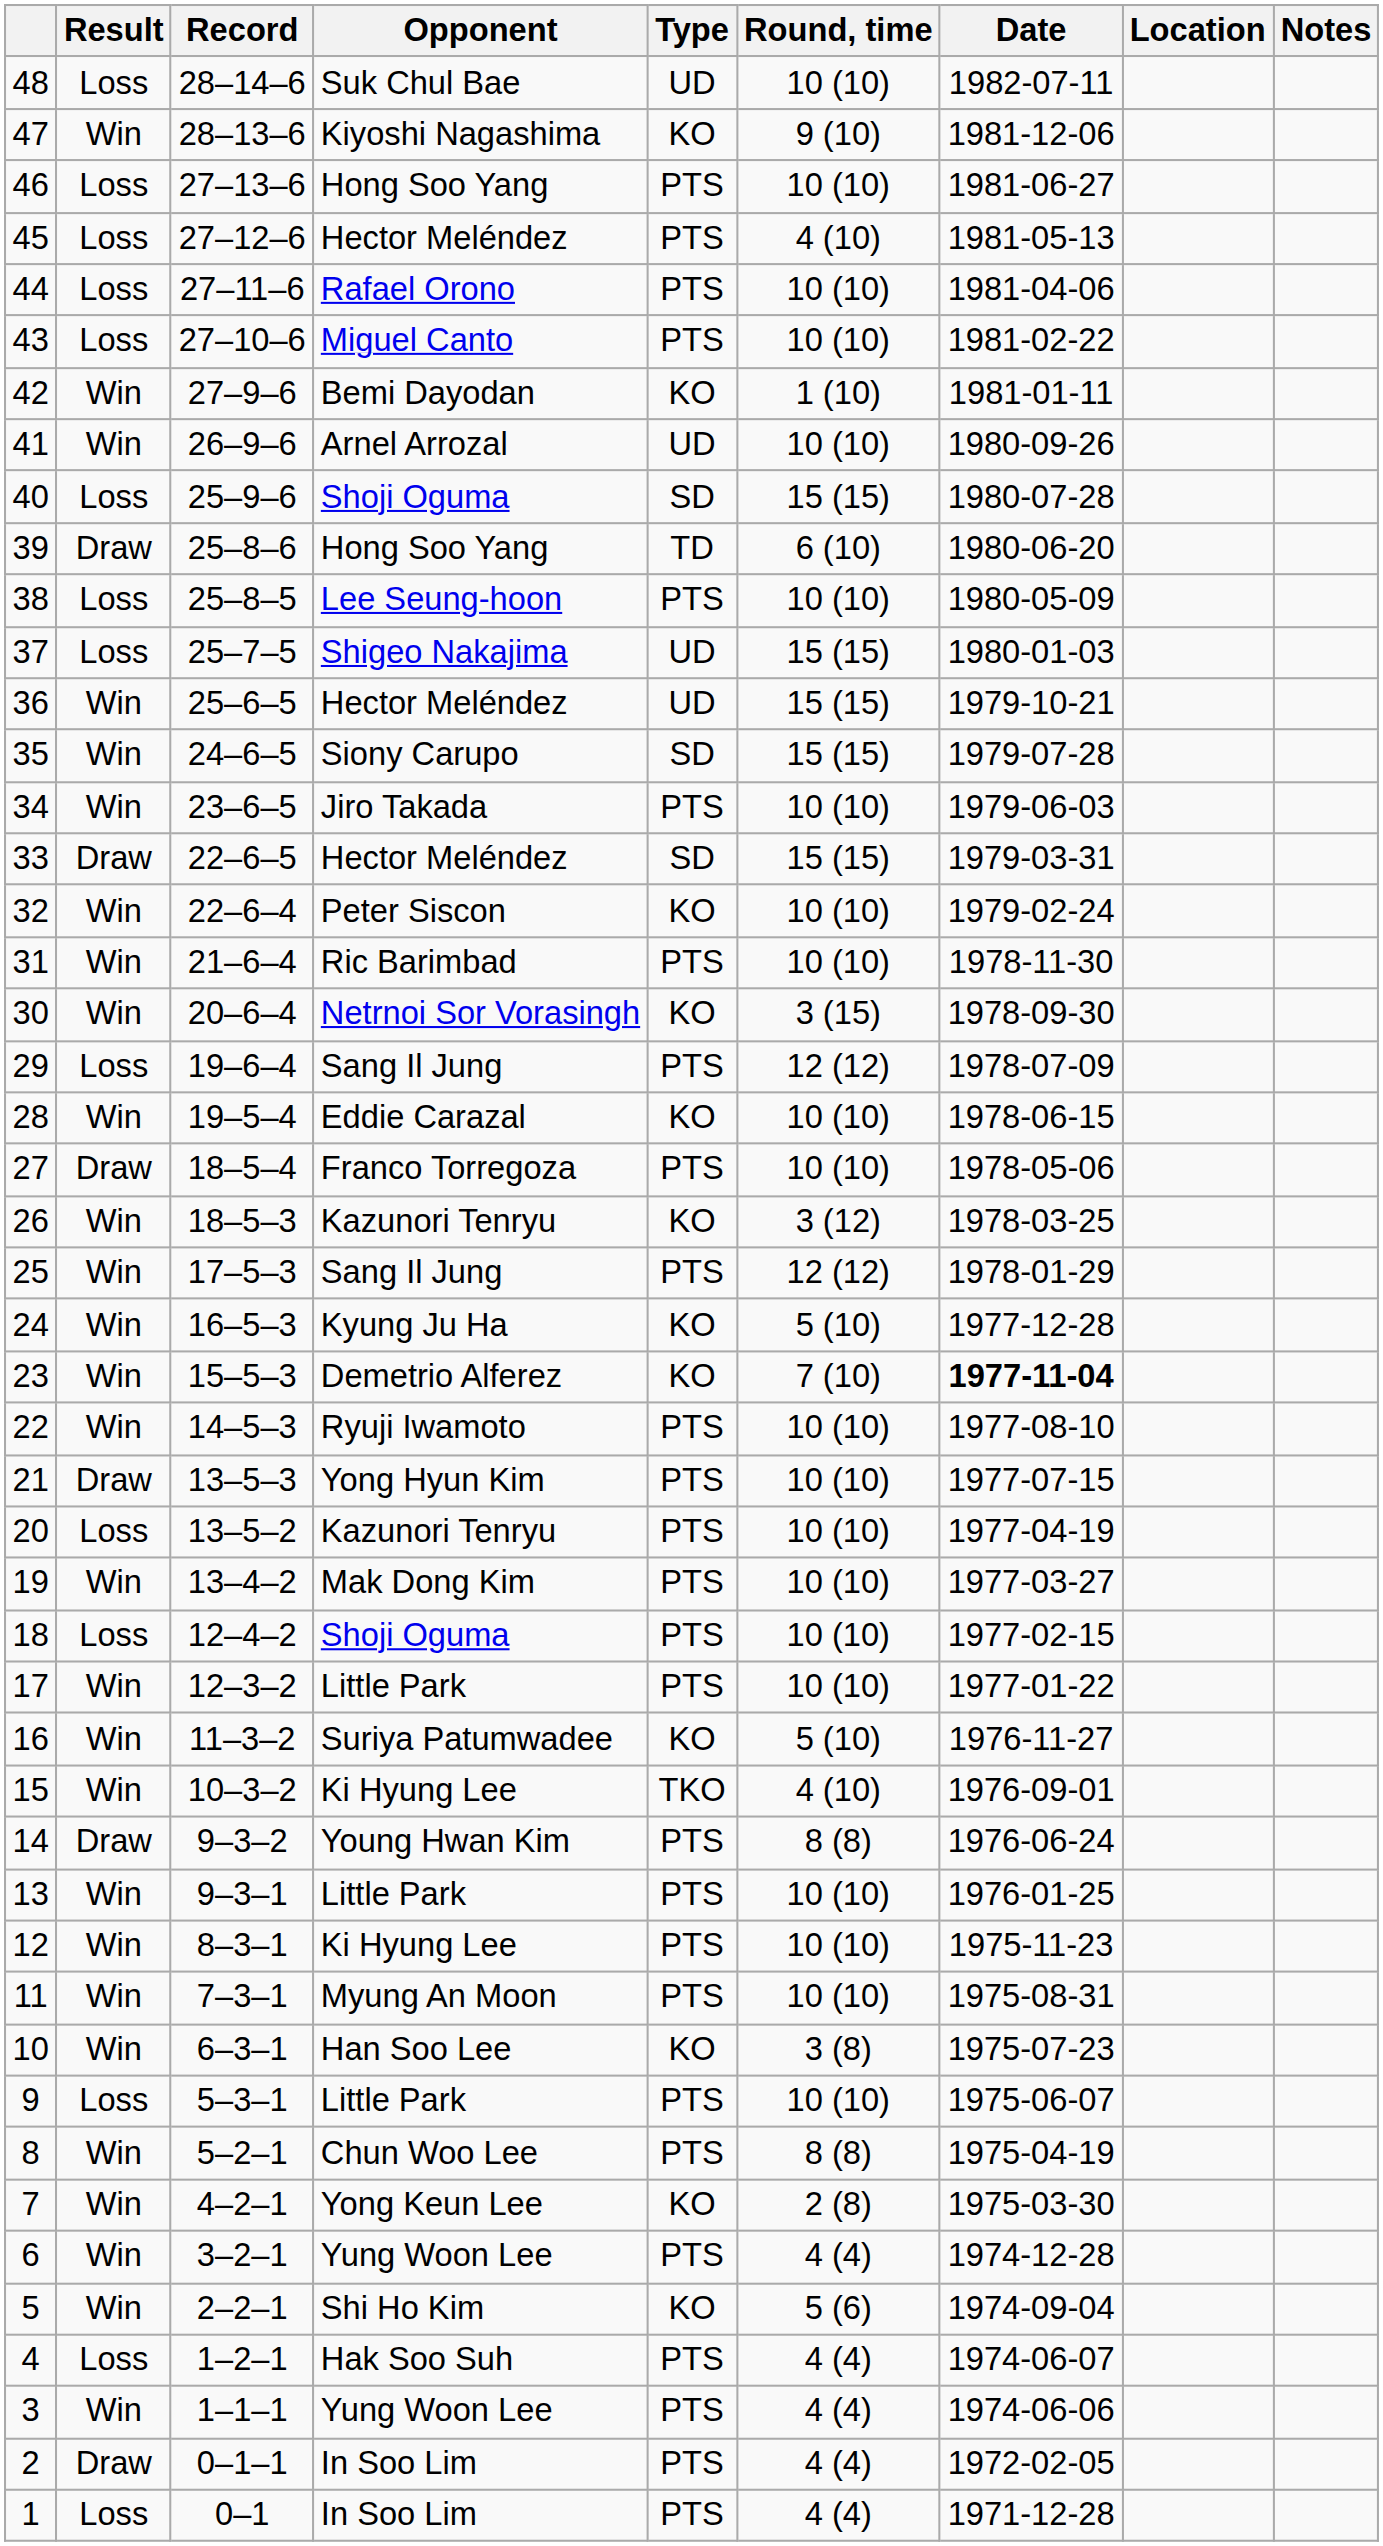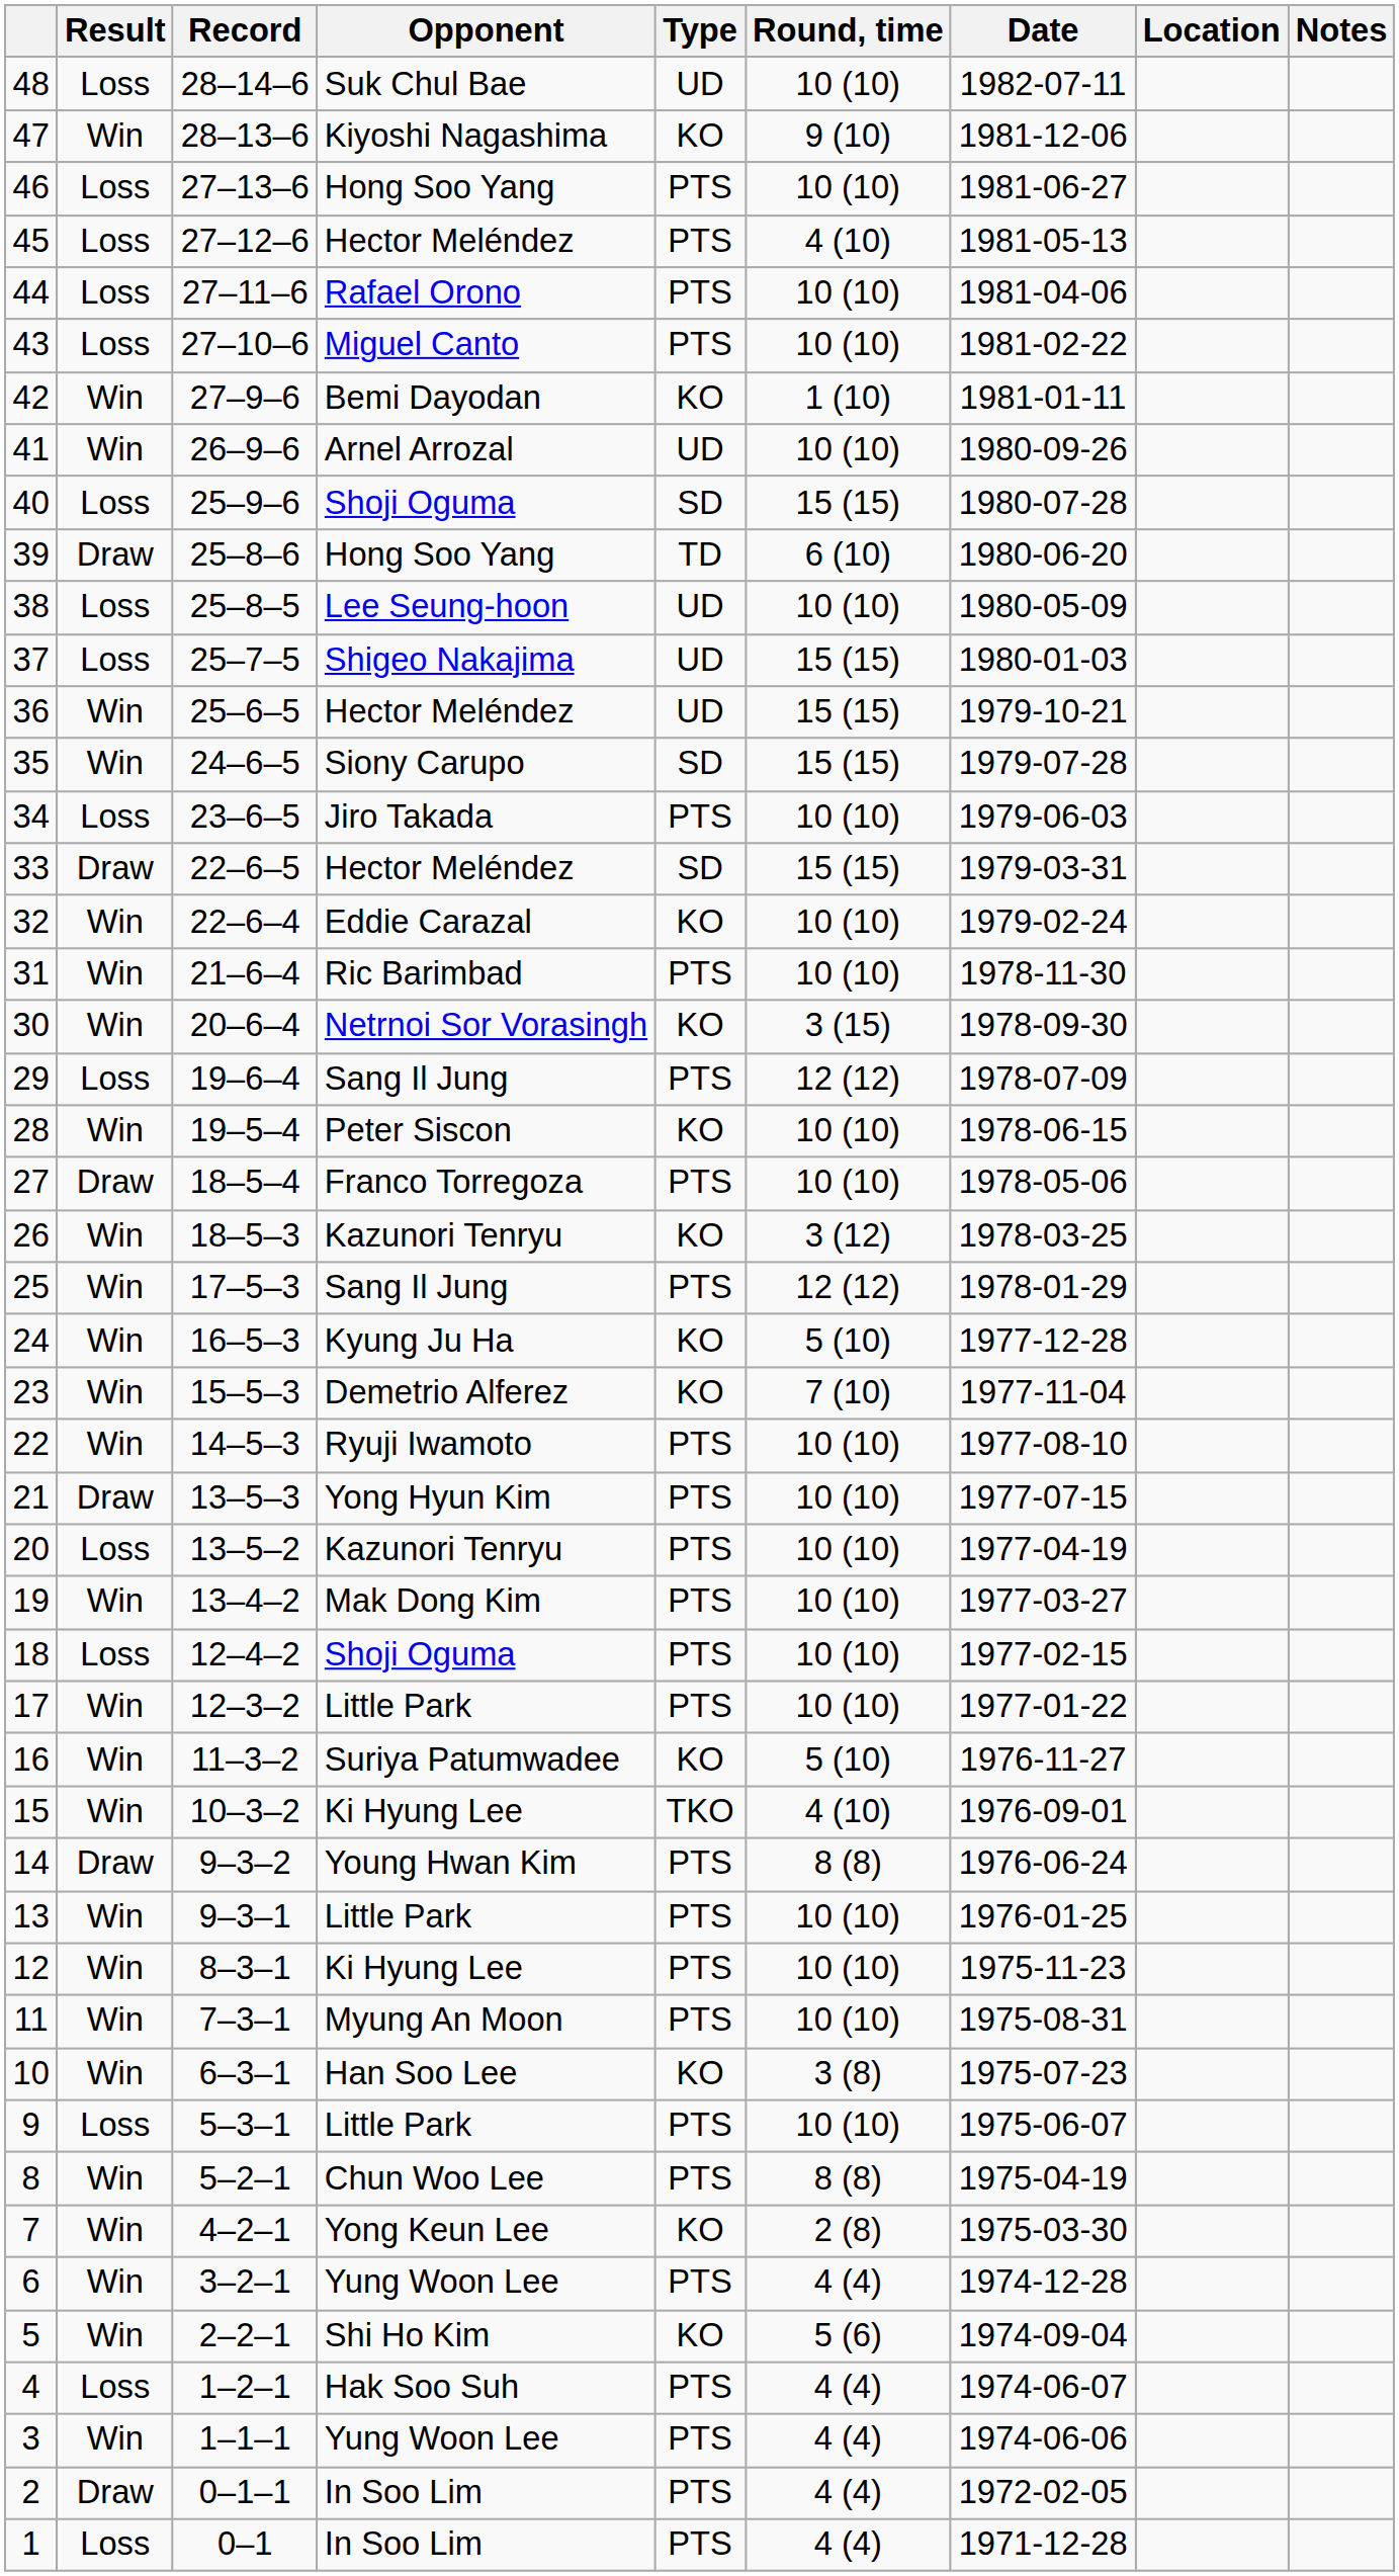38 | Type: PTS -> UD
34 | Result: Win -> Loss
32 | Opponent: Peter Siscon -> Eddie Carazal
28 | Opponent: Eddie Carazal -> Peter Siscon
23 | Date: bold -> normal
